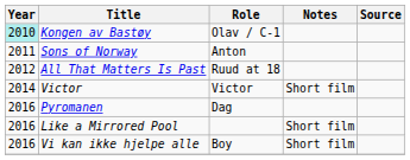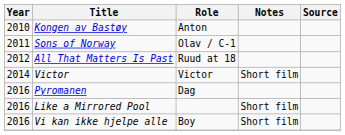Kongen av Bastøy | Year: paleturquoise background -> no background
Kongen av Bastøy | Role: Olav / C-1 -> Anton
Sons of Norway | Role: Anton -> Olav / C-1
